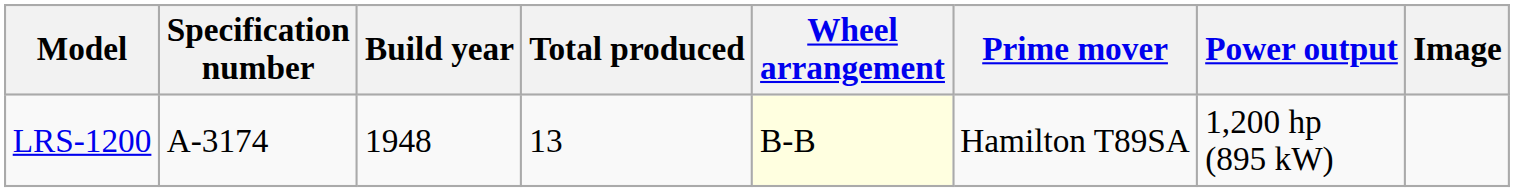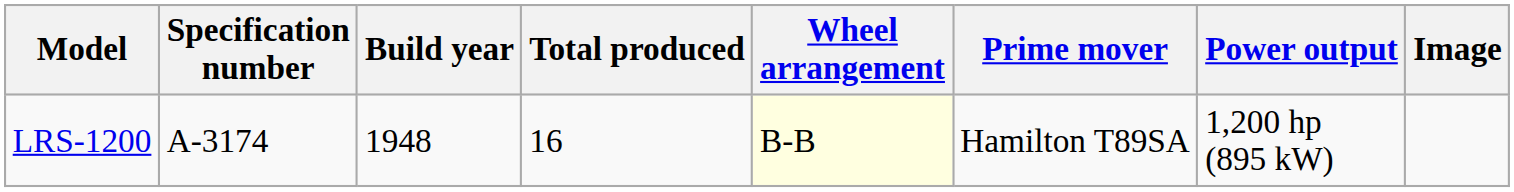LRS-1200 | Total produced: 13 -> 16
